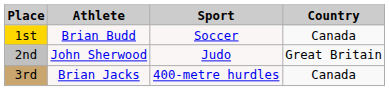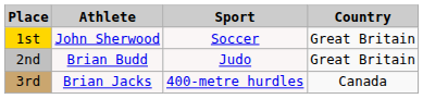1st | Athlete: Brian Budd -> John Sherwood
1st | Country: Canada -> Great Britain
2nd | Athlete: John Sherwood -> Brian Budd
